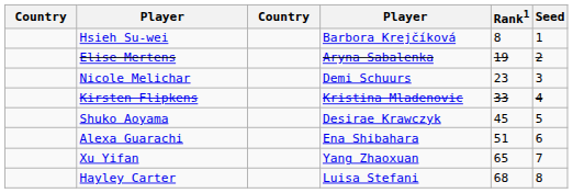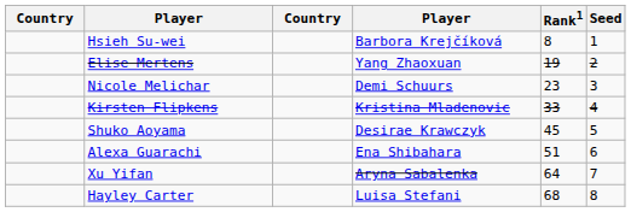Elise Mertens | column 4: Aryna Sabalenka -> Yang Zhaoxuan
Xu Yifan | column 4: Yang Zhaoxuan -> Aryna Sabalenka
Xu Yifan | Rank1: 65 -> 64
